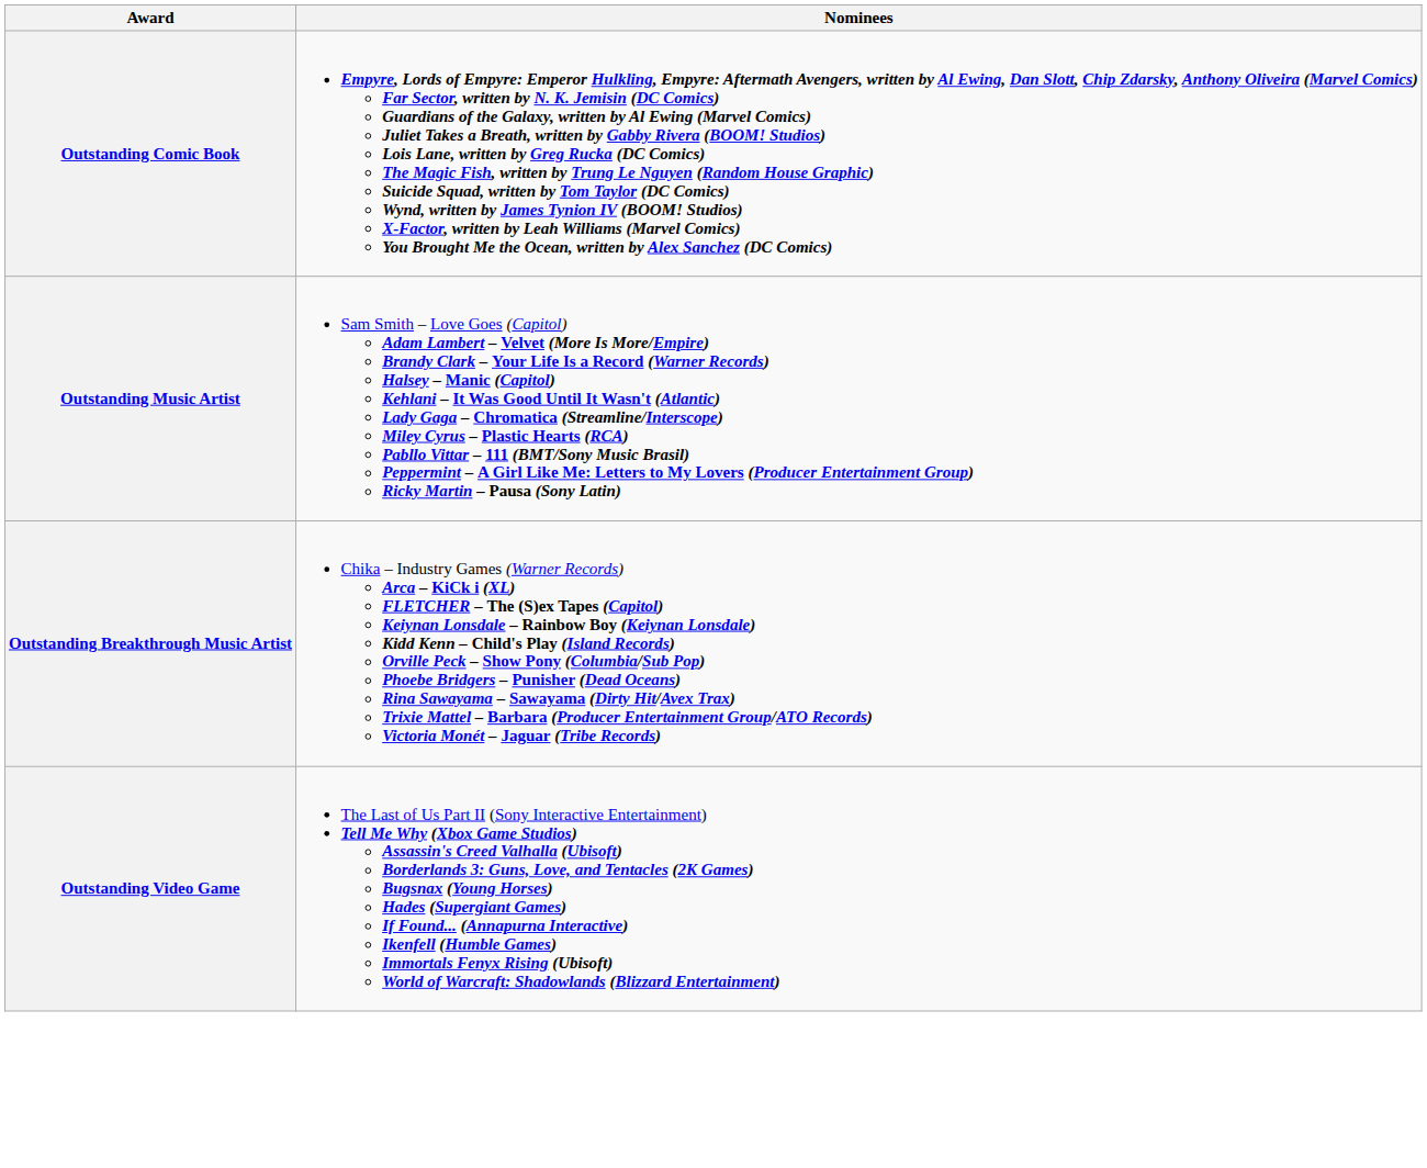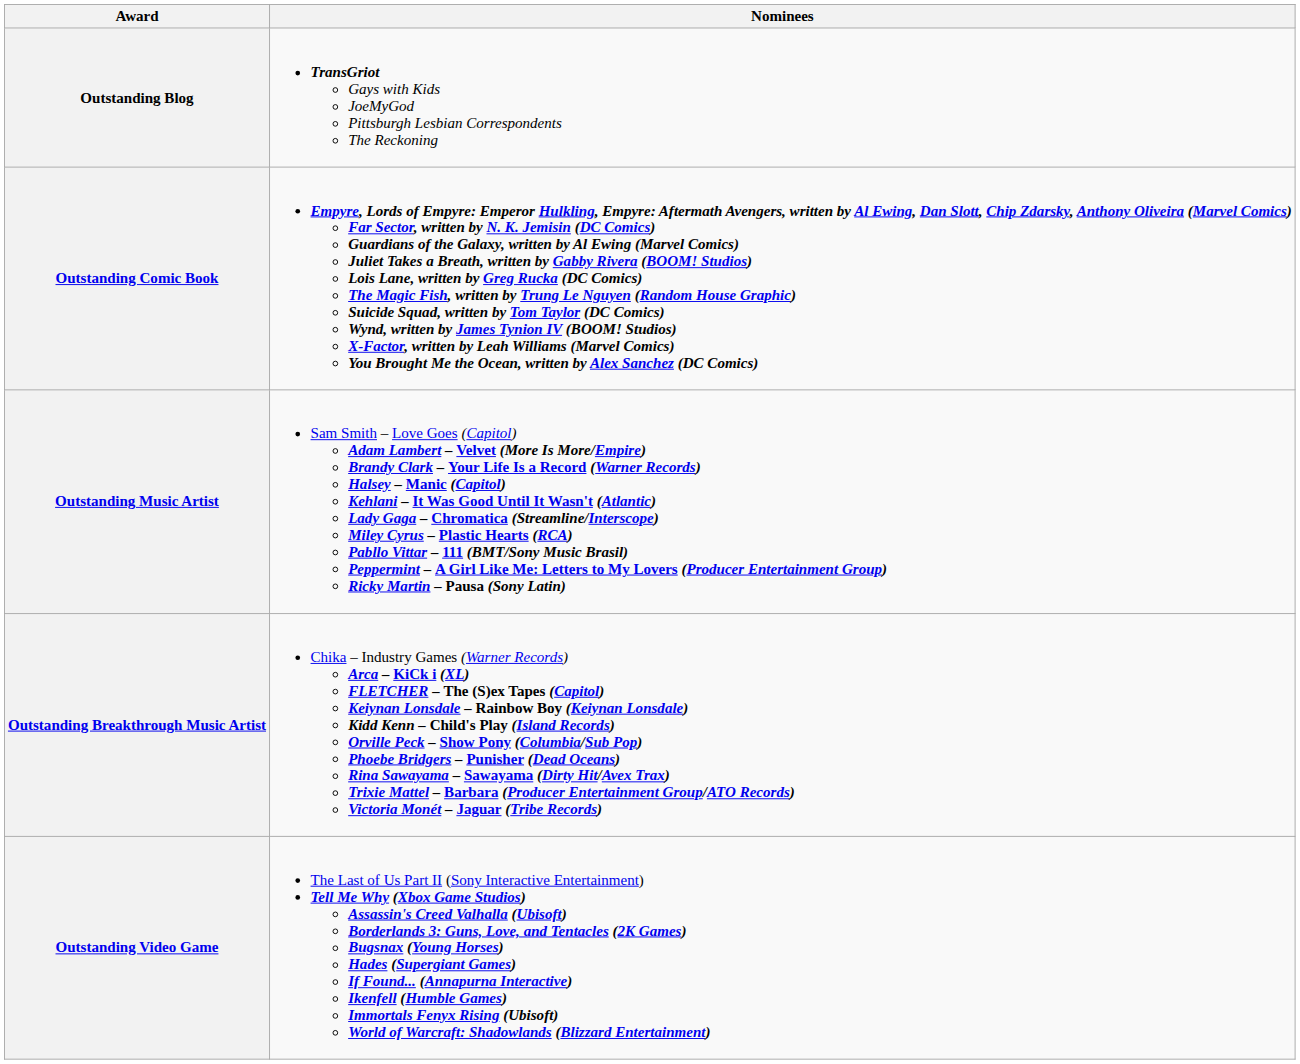+ row: Outstanding Blog | TransGriot Gays with Kids JoeMyGod Pittsburgh Lesbian Correspondents The Reckoning
